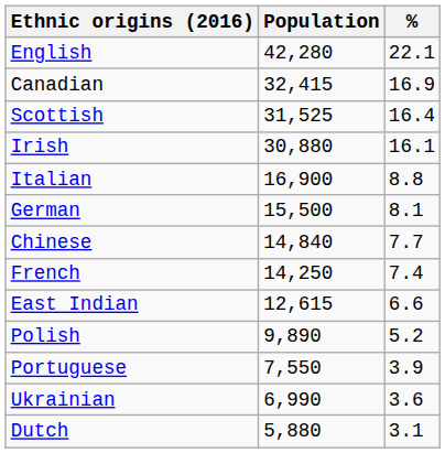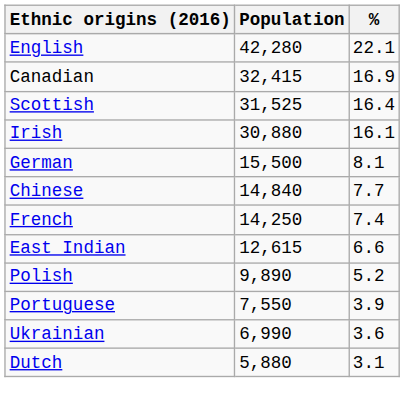- row: Italian | 16,900 | 8.8
